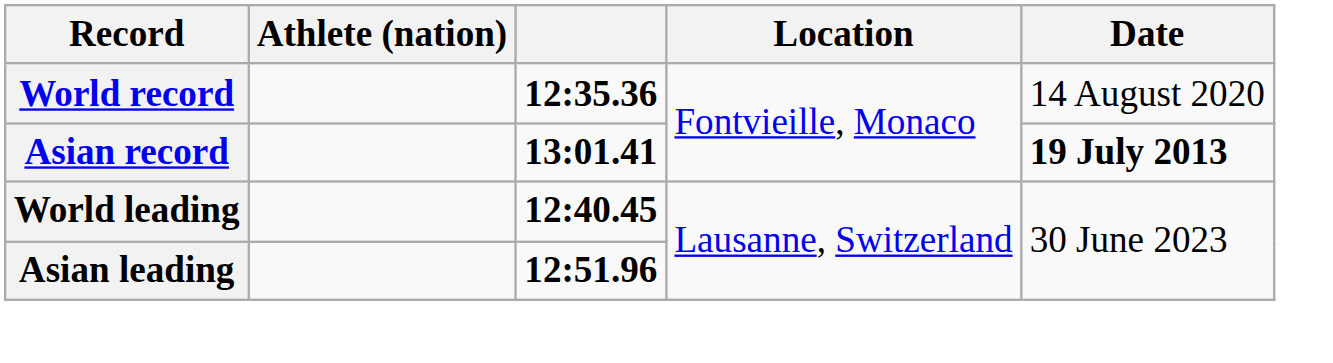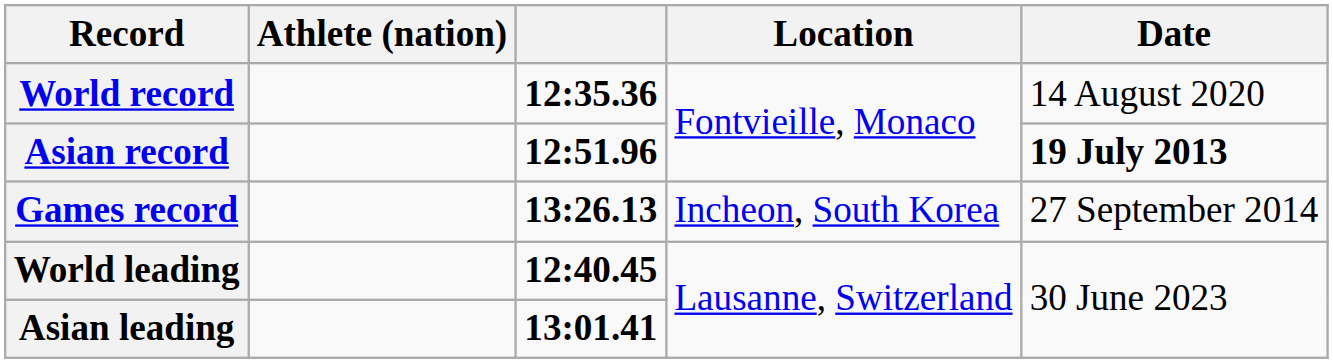Asian record | column 3: 13:01.41 -> 12:51.96
+ row: Games record | 13:26.13 | Incheon, South Korea | 27 September 2014
Asian leading | column 3: 12:51.96 -> 13:01.41
